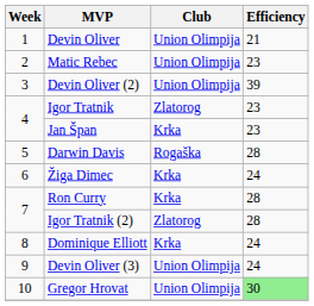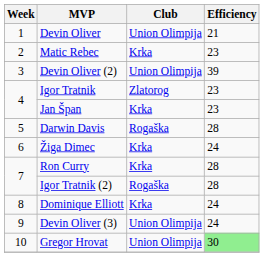Matic Rebec | Club: Union Olimpija -> Krka
Igor Tratnik (2) | Club: Zlatorog -> Rogaška
